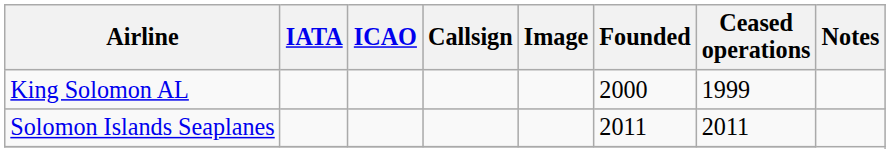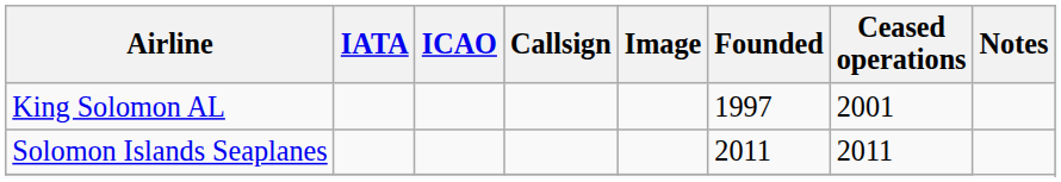King Solomon AL | Founded: 2000 -> 1997
King Solomon AL | Ceased operations: 1999 -> 2001
